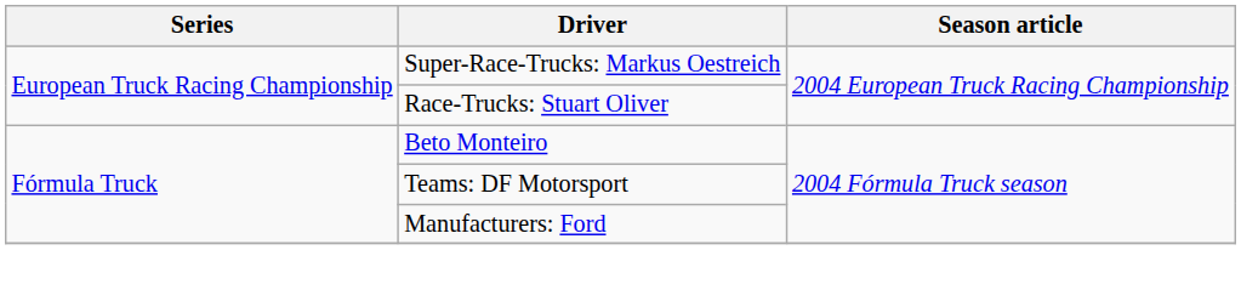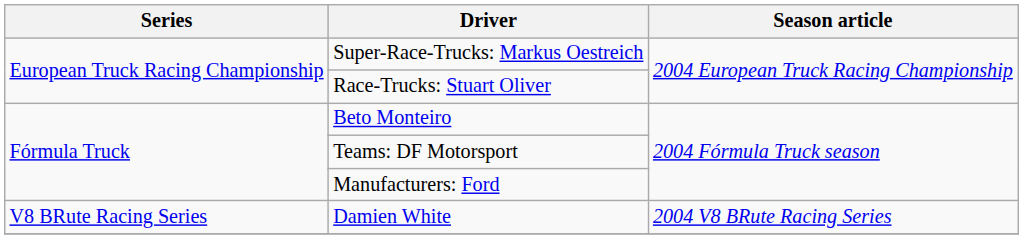+ row: V8 BRute Racing Series | Damien White | 2004 V8 BRute Racing Series
